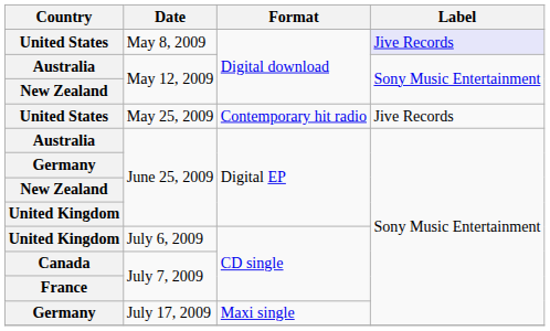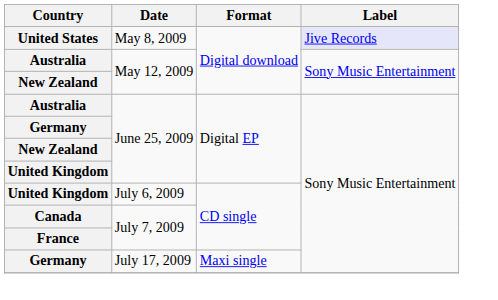- row: United States | May 25, 2009 | Contemporary hit radio | Jive Records
